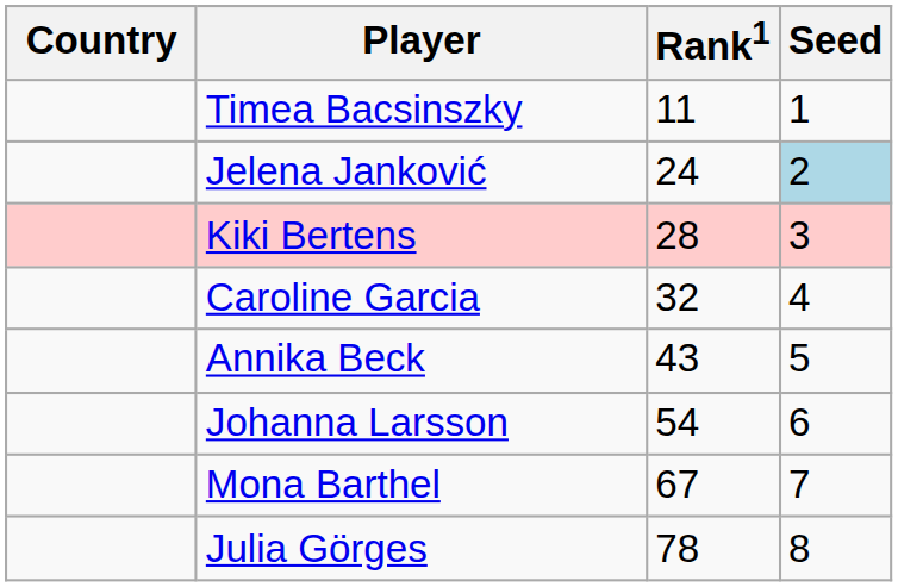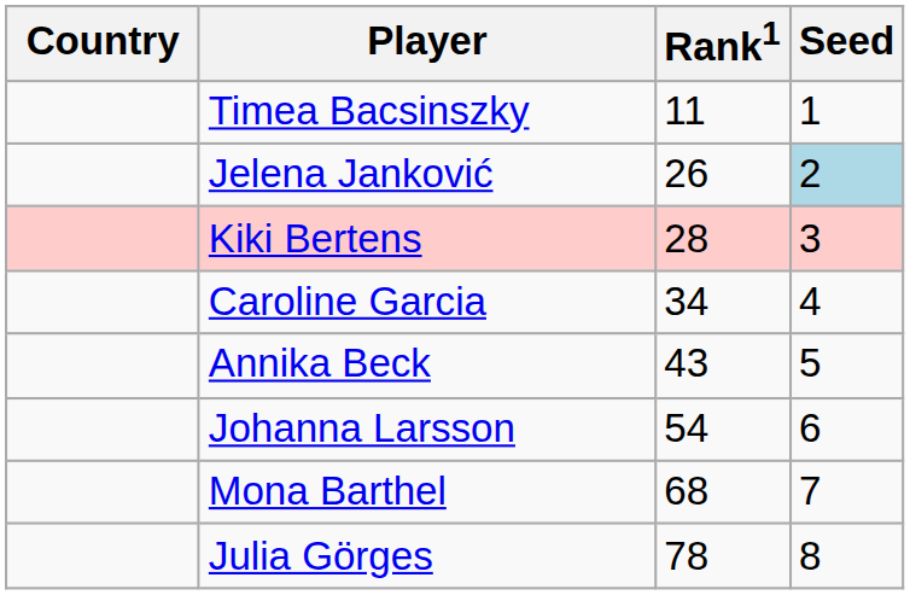Jelena Janković | Rank1: 24 -> 26
Caroline Garcia | Rank1: 32 -> 34
Mona Barthel | Rank1: 67 -> 68
